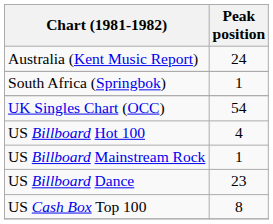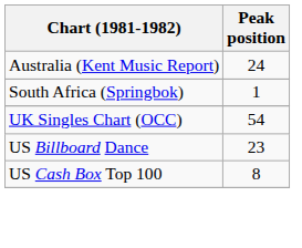- row: US Billboard Hot 100 | 4
- row: US Billboard Mainstream Rock | 1
